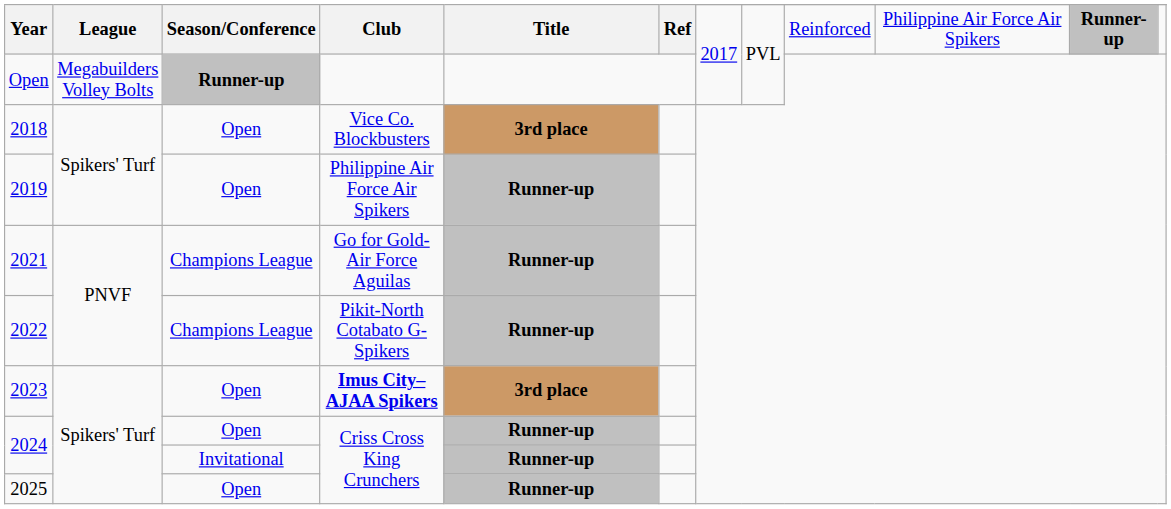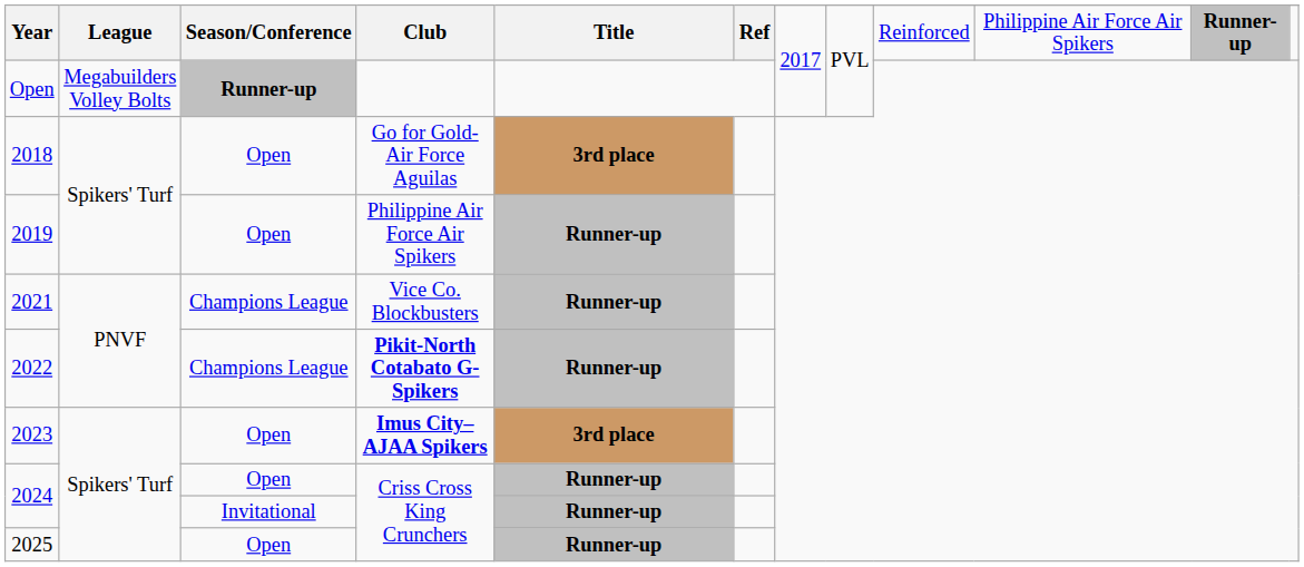2018 | Club: Vice Co. Blockbusters -> Go for Gold-Air Force Aguilas
2021 | Club: Go for Gold-Air Force Aguilas -> Vice Co. Blockbusters
2022 | Club: normal -> bold
